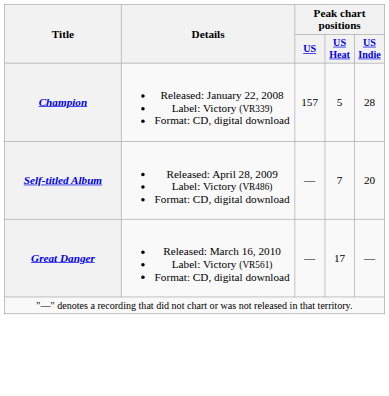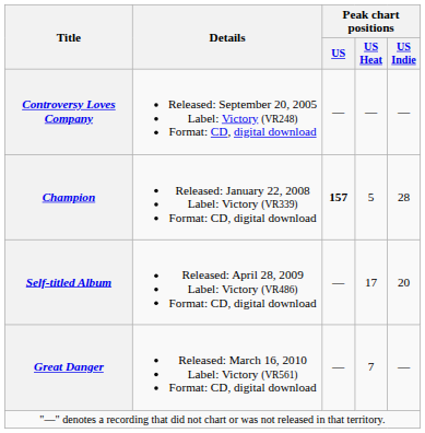+ row: Controversy Loves Company | Released: September 20, 2005 Label: Victory (VR248) Format: CD, digital download | — | — | —
Champion | Peak chart positions / US: normal -> bold
Self-titled Album | Peak chart positions / US Heat: 7 -> 17
Great Danger | Peak chart positions / US Heat: 17 -> 7
